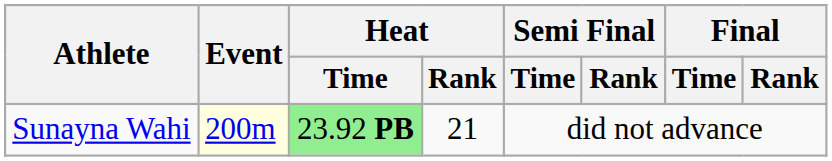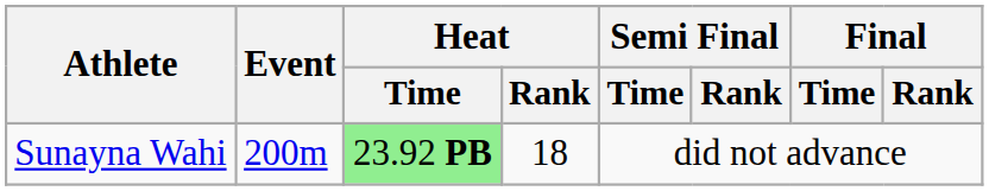Sunayna Wahi | Event: lightyellow background -> no background
Sunayna Wahi | Heat / Rank: 21 -> 18
